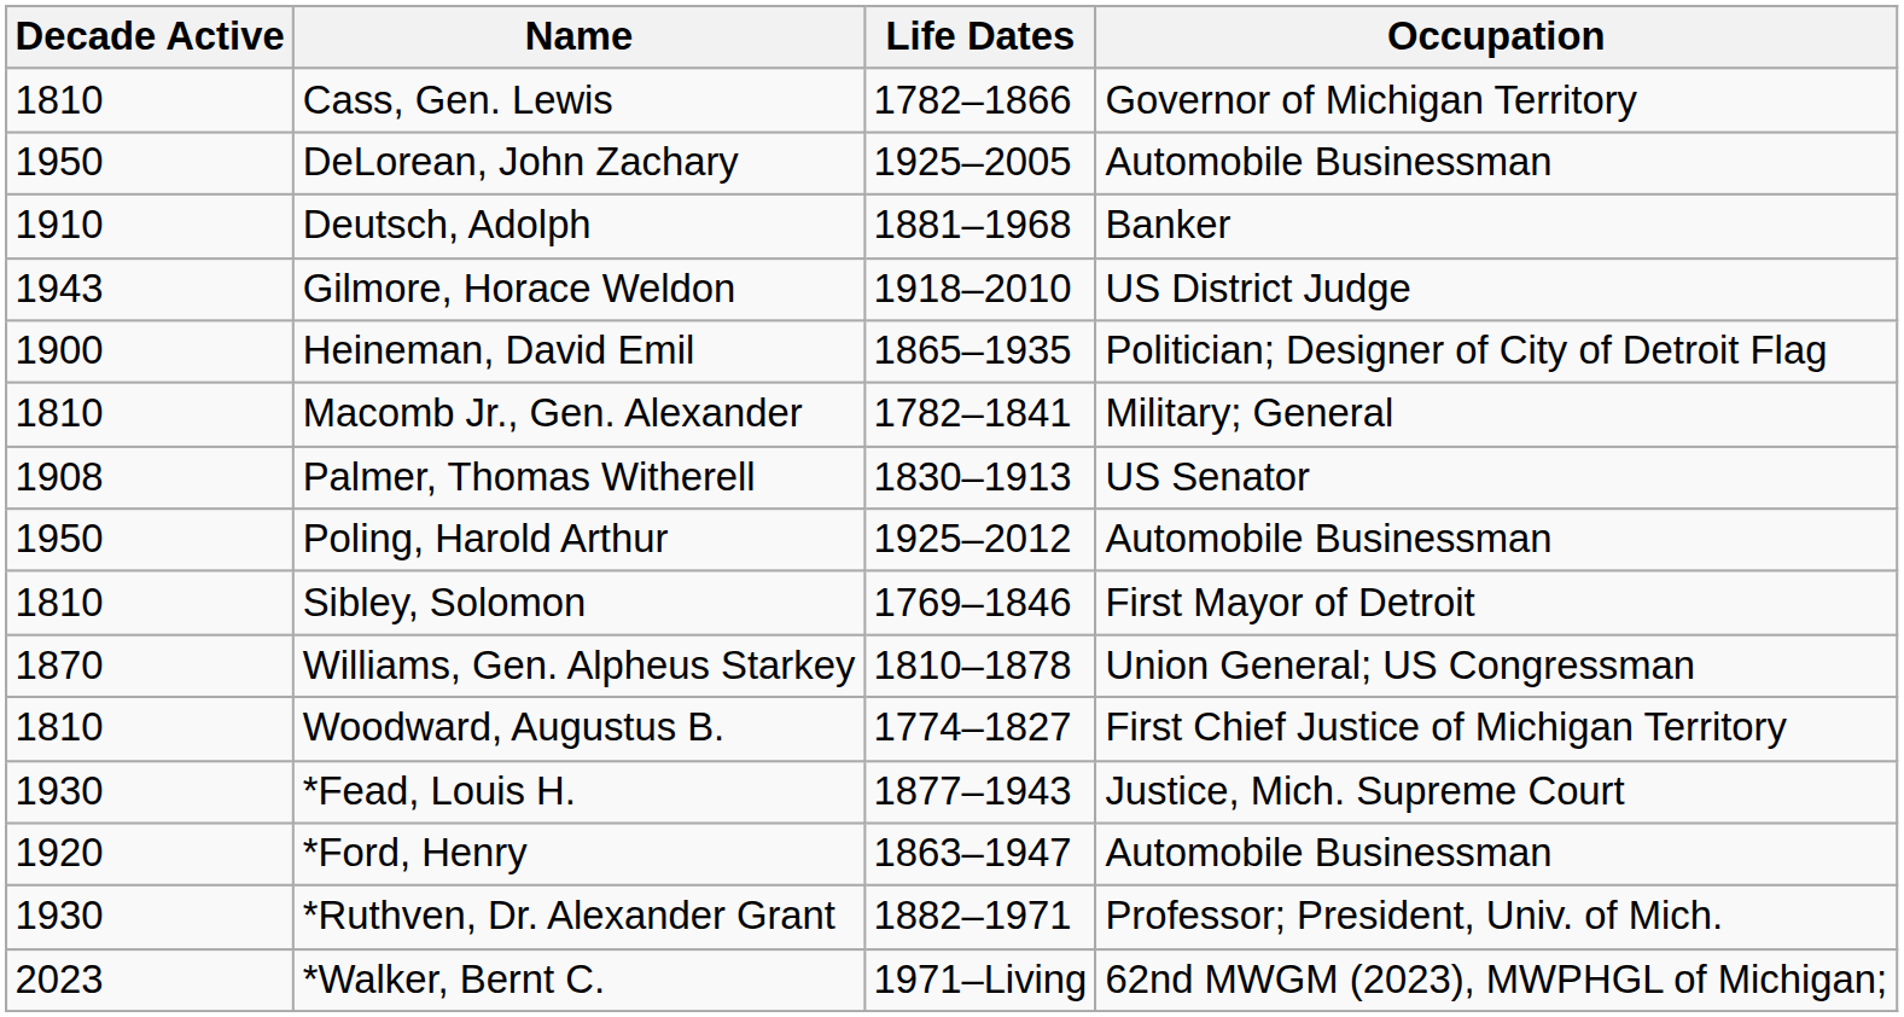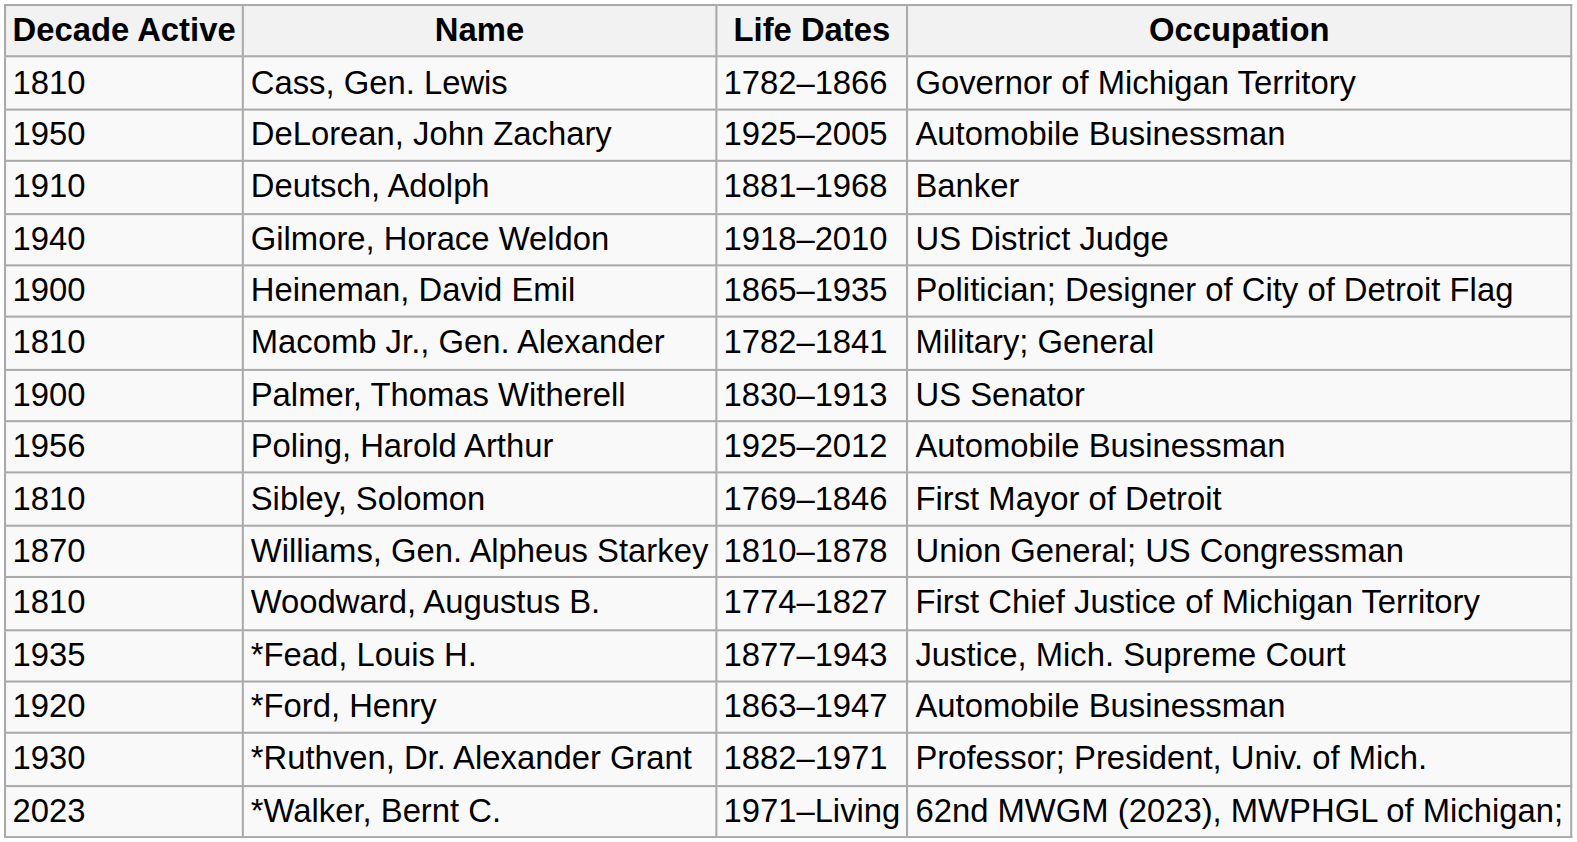Gilmore, Horace Weldon | Decade Active: 1943 -> 1940
Palmer, Thomas Witherell | Decade Active: 1908 -> 1900
Poling, Harold Arthur | Decade Active: 1950 -> 1956
*Fead, Louis H. | Decade Active: 1930 -> 1935
